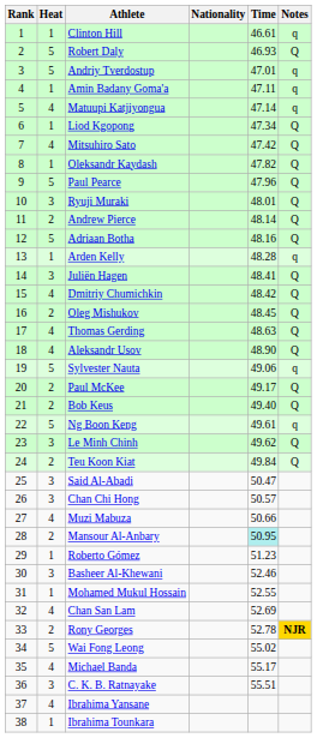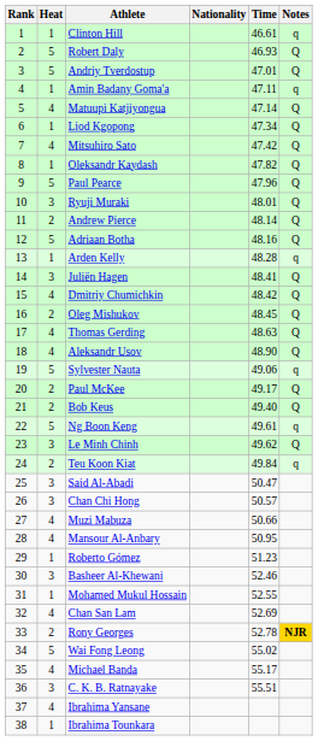Andriy Tverdostup | Notes: q -> Q
Matuupi Katjiyongua | Notes: q -> Q
Teu Koon Kiat | Notes: Q -> q
Mansour Al-Anbary | Heat: 2 -> 4
Mansour Al-Anbary | Time: paleturquoise background -> no background
